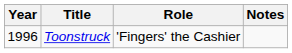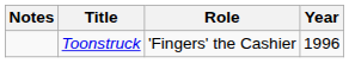columns swapped: Year <-> Notes
